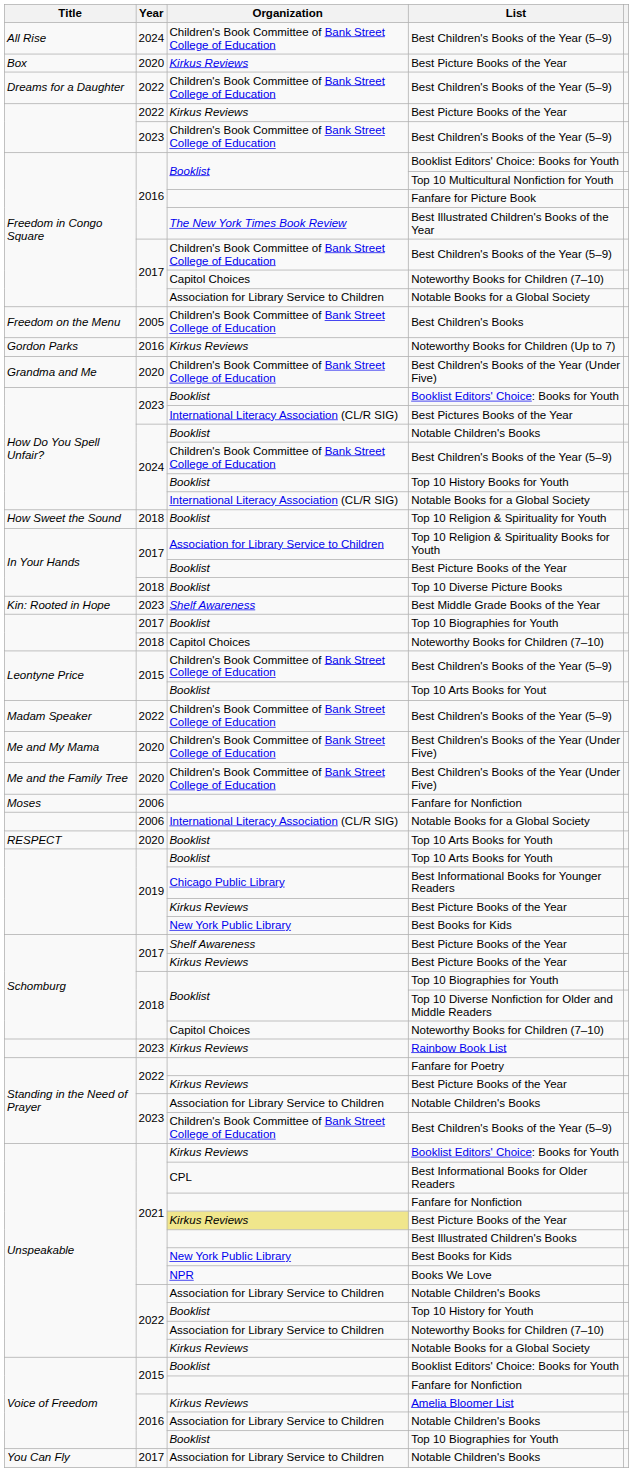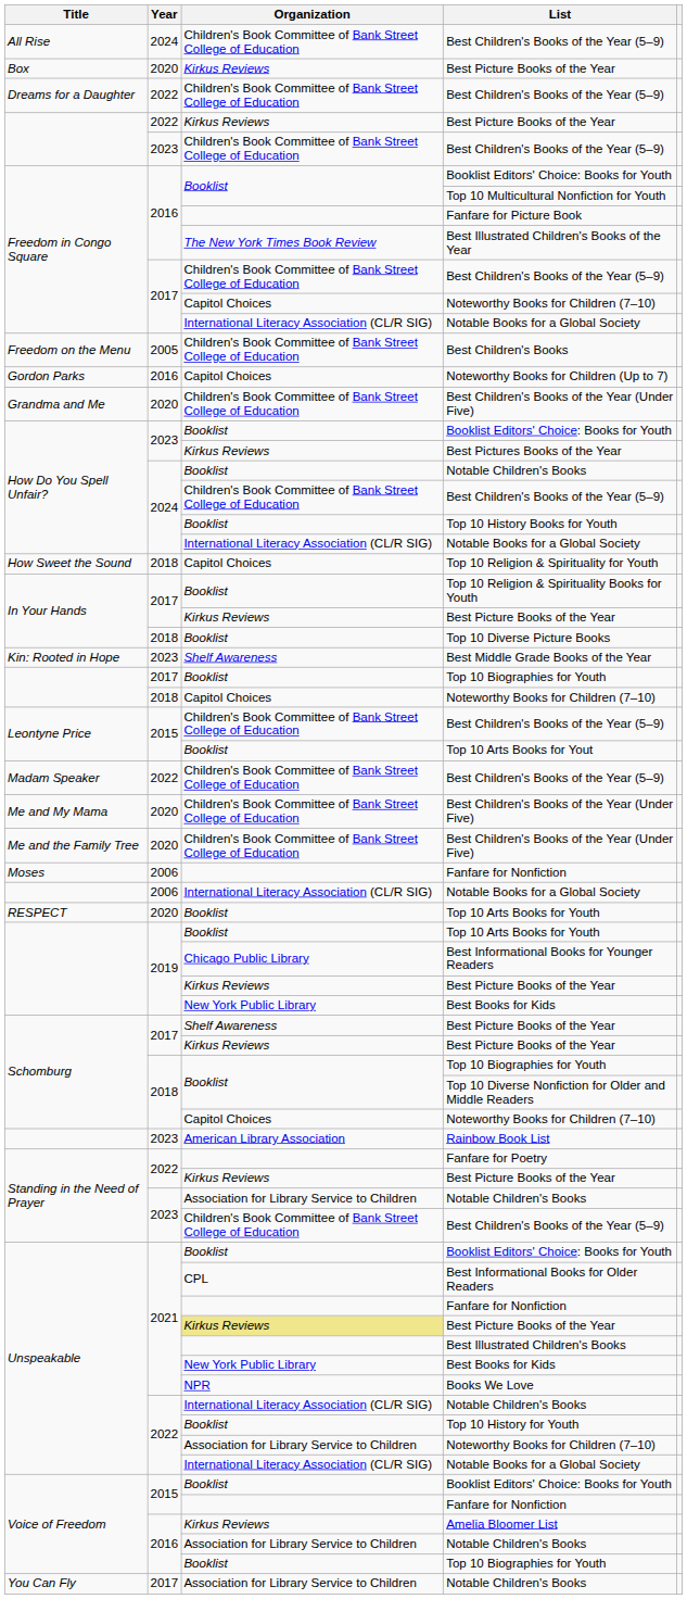Freedom in Congo Square / Notable Books for a Global Society | Organization: Association for Library Service to Children -> International Literacy Association (CL/R SIG)
Noteworthy Books for Children (Up to 7) | Organization: Kirkus Reviews -> Capitol Choices
Best Pictures Books of the Year | Organization: International Literacy Association (CL/R SIG) -> Kirkus Reviews
Top 10 Religion & Spirituality for Youth | Organization: Booklist -> Capitol Choices
Top 10 Religion & Spirituality Books for Youth | Organization: Association for Library Service to Children -> Booklist
In Your Hands / Best Picture Books of the Year | Organization: Booklist -> Kirkus Reviews
Rainbow Book List | Organization: Kirkus Reviews -> American Library Association
Unspeakable / Booklist Editors' Choice: Books for Youth | Organization: Kirkus Reviews -> Booklist
Unspeakable / Notable Children's Books | Organization: Association for Library Service to Children -> International Literacy Association (CL/R SIG)
Unspeakable / Notable Books for a Global Society | Organization: Kirkus Reviews -> International Literacy Association (CL/R SIG)
